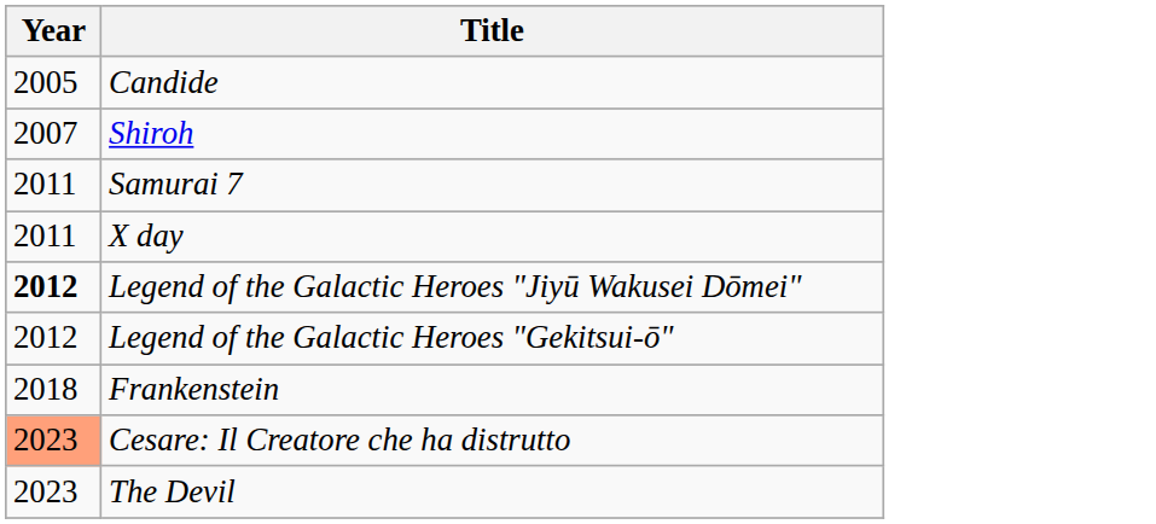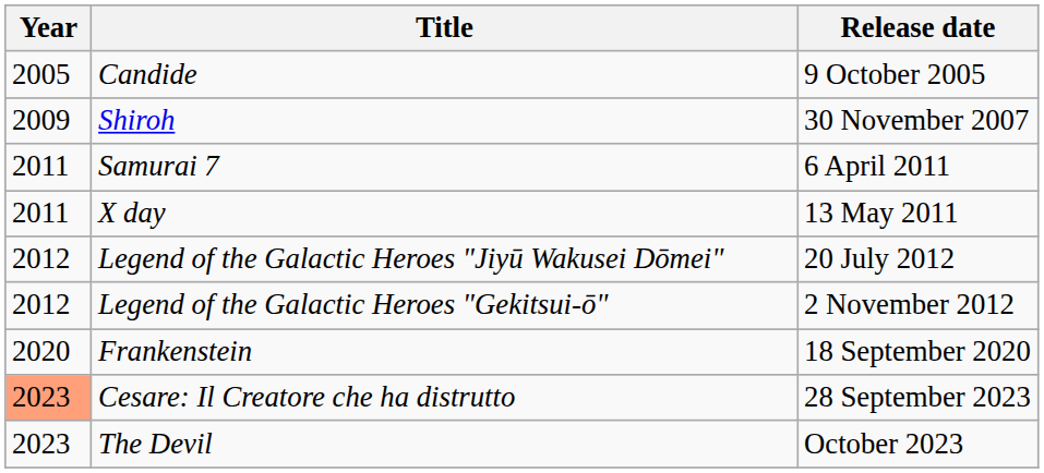+ column: Release date | 9 October 2005 | 30 November 2007 | 6 April 2011 | 13 May 2011 | 20 July 2012 | 2 November 2012 | 18 September 2020 | 28 September 2023 | October 2023
Shiroh | Year: 2007 -> 2009
Legend of the Galactic Heroes "Jiyū Wakusei Dōmei" | Year: bold -> normal
Frankenstein | Year: 2018 -> 2020
